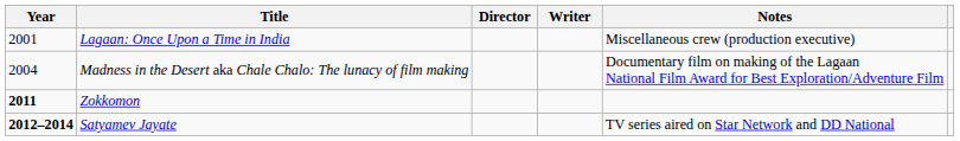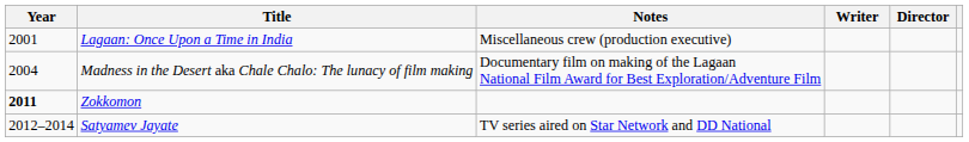columns swapped: Director <-> Notes
Satyamev Jayate | Year: bold -> normal
